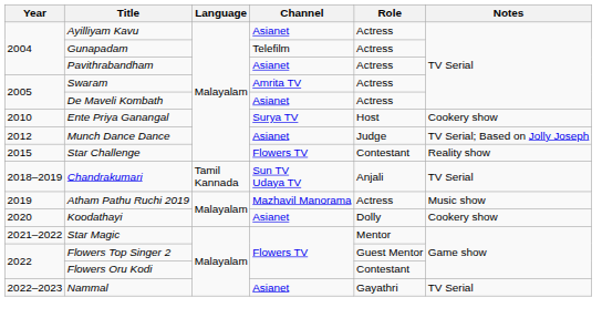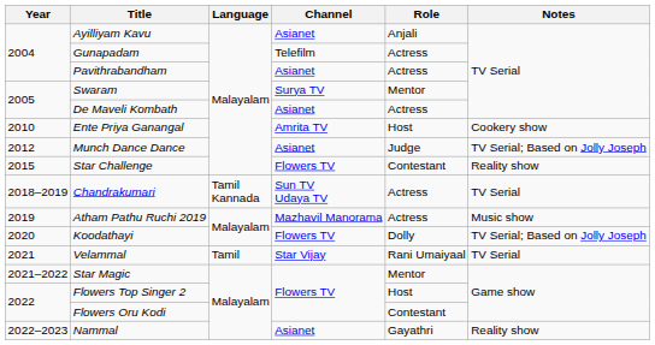Ayilliyam Kavu | Role: Actress -> Anjali
Swaram | Channel: Amrita TV -> Surya TV
Swaram | Role: Actress -> Mentor
Ente Priya Ganangal | Channel: Surya TV -> Amrita TV
Chandrakumari | Role: Anjali -> Actress
Koodathayi | Channel: Asianet -> Flowers TV
Koodathayi | Notes: Cookery show -> TV Serial; Based on Jolly Joseph
+ row: 2021 | Velammal | Tamil | Star Vijay | Rani Umaiyaal | TV Serial
Flowers Top Singer 2 | Role: Guest Mentor -> Host
Nammal | Notes: TV Serial -> Reality show
